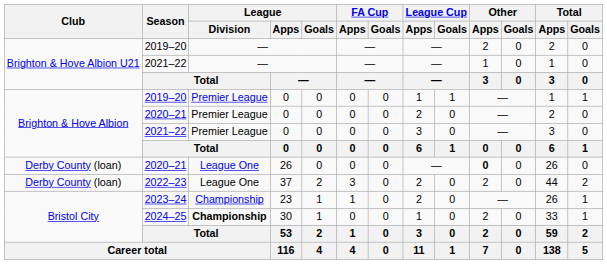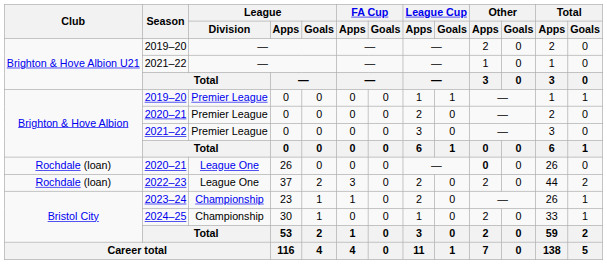2020–21 / 26 | Club: Derby County (loan) -> Rochdale (loan)
2022–23 | Club: Derby County (loan) -> Rochdale (loan)
2024–25 | League / Division: bold -> normal
